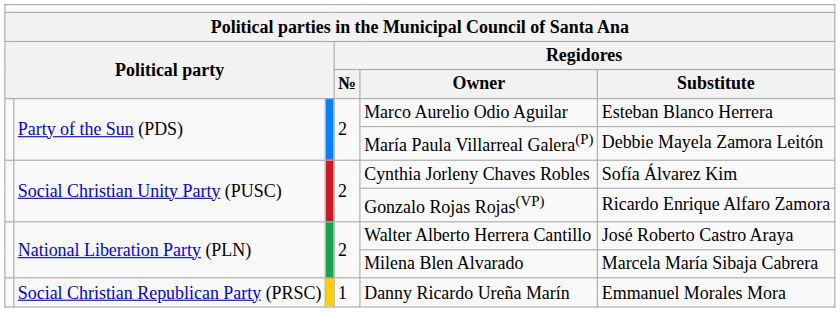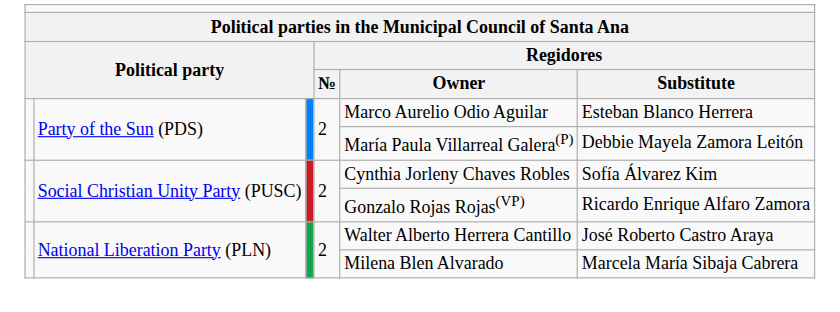- row: Social Christian Republican Party (PRSC) | 1 | Danny Ricardo Ureña Marín | Emmanuel Morales Mora
